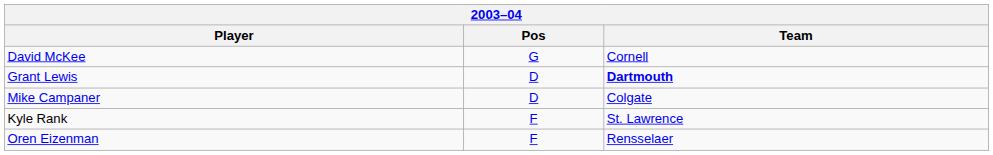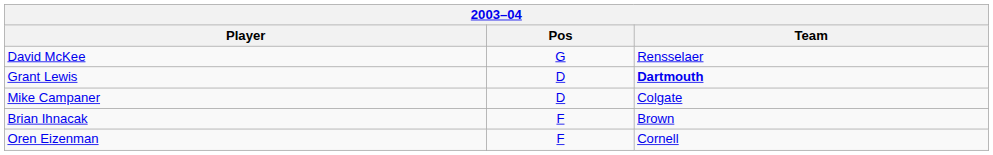David McKee | Team: Cornell -> Rensselaer
+ row: Brian Ihnacak | F | Brown
- row: Kyle Rank | F | St. Lawrence
Oren Eizenman | Team: Rensselaer -> Cornell
